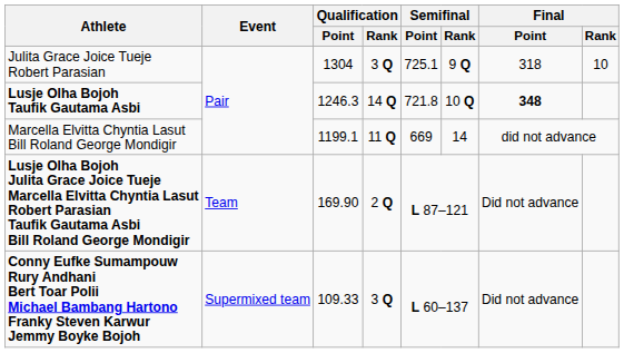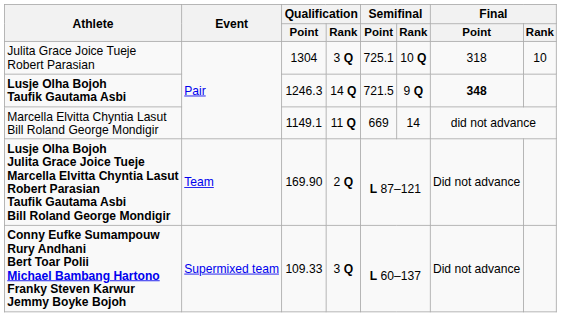Julita Grace Joice Tueje Robert Parasian | Semifinal / Rank: 9 Q -> 10 Q
Lusje Olha Bojoh Taufik Gautama Asbi | Semifinal / Point: 721.8 -> 721.5
Lusje Olha Bojoh Taufik Gautama Asbi | Semifinal / Rank: 10 Q -> 9 Q
Marcella Elvitta Chyntia Lasut Bill Roland George Mondigir | Qualification / Point: 1199.1 -> 1149.1
